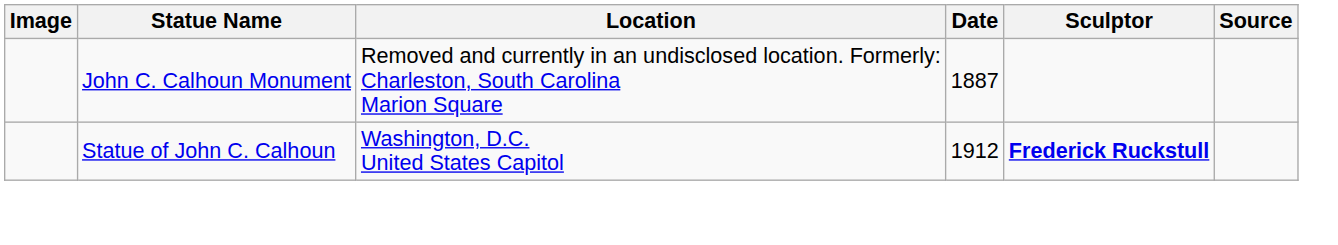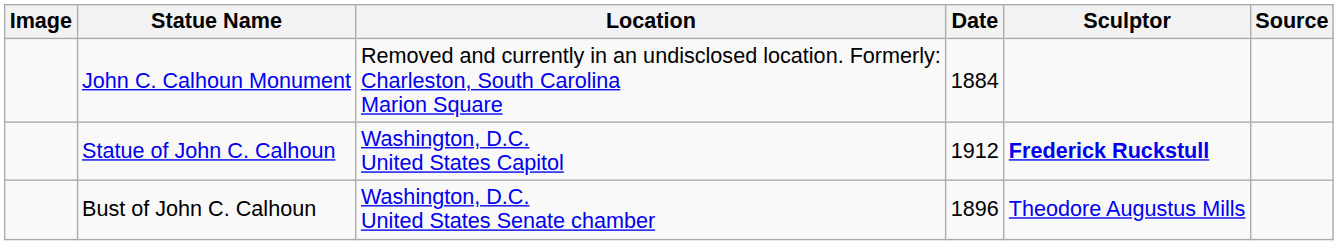John C. Calhoun Monument | Date: 1887 -> 1884
+ row: Bust of John C. Calhoun | Washington, D.C. United States Senate chamber | 1896 | Theodore Augustus Mills
